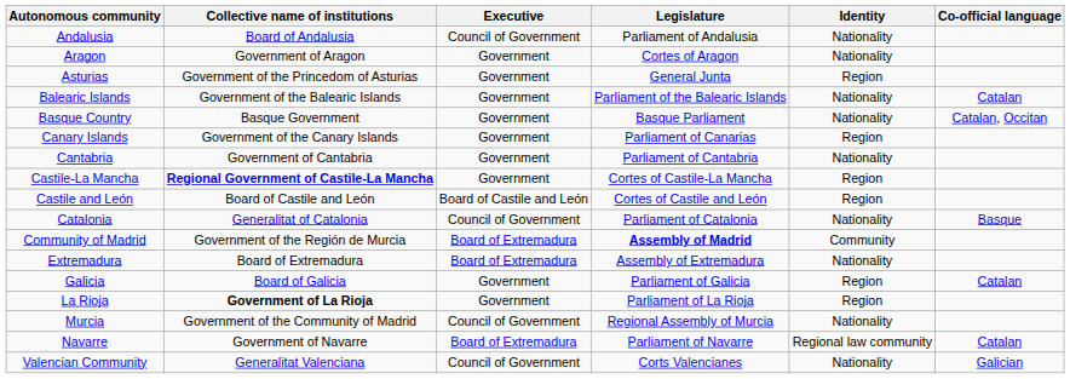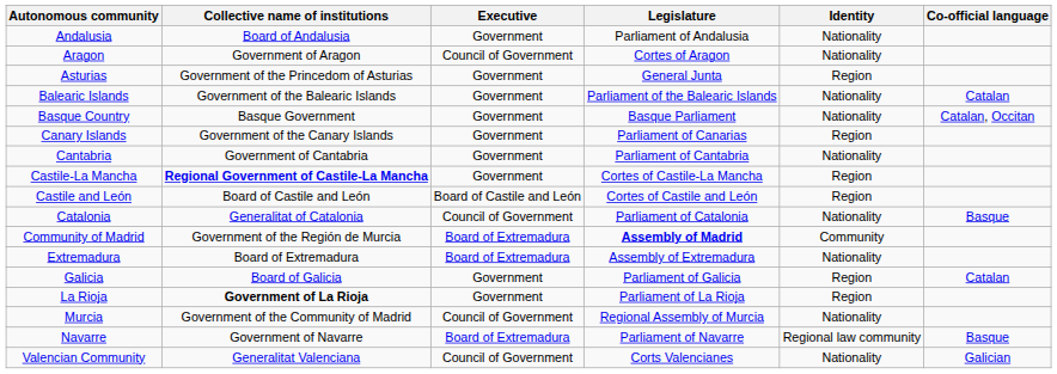Andalusia | Executive: Council of Government -> Government
Aragon | Executive: Government -> Council of Government
Navarre | Co-official language: Catalan -> Basque
